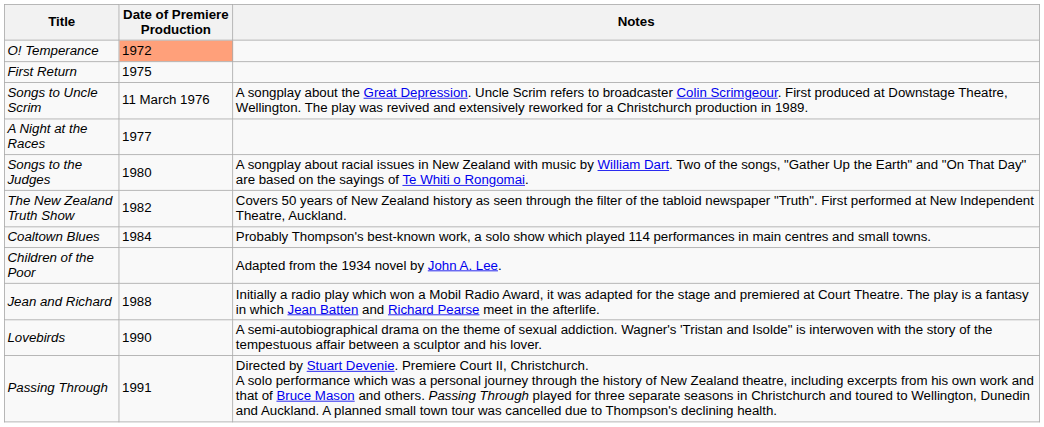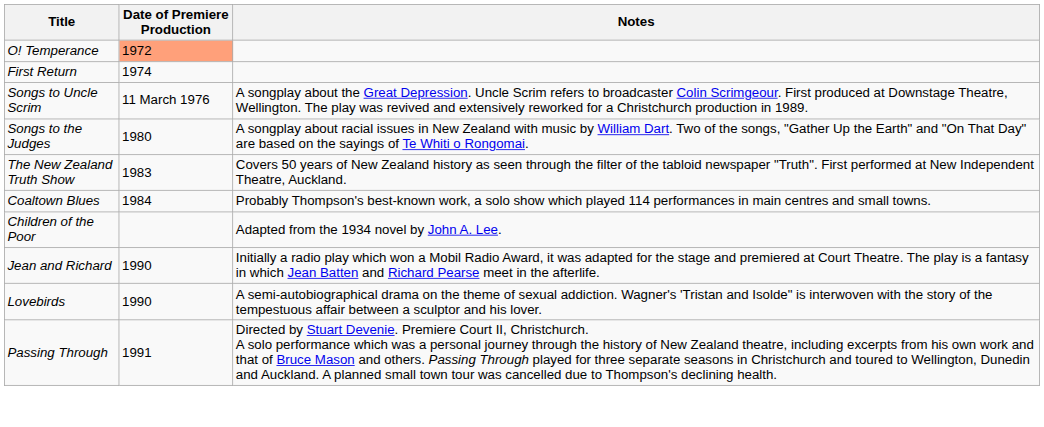First Return | Date of Premiere Production: 1975 -> 1974
- row: A Night at the Races | 1977
The New Zealand Truth Show | Date of Premiere Production: 1982 -> 1983
Jean and Richard | Date of Premiere Production: 1988 -> 1990
